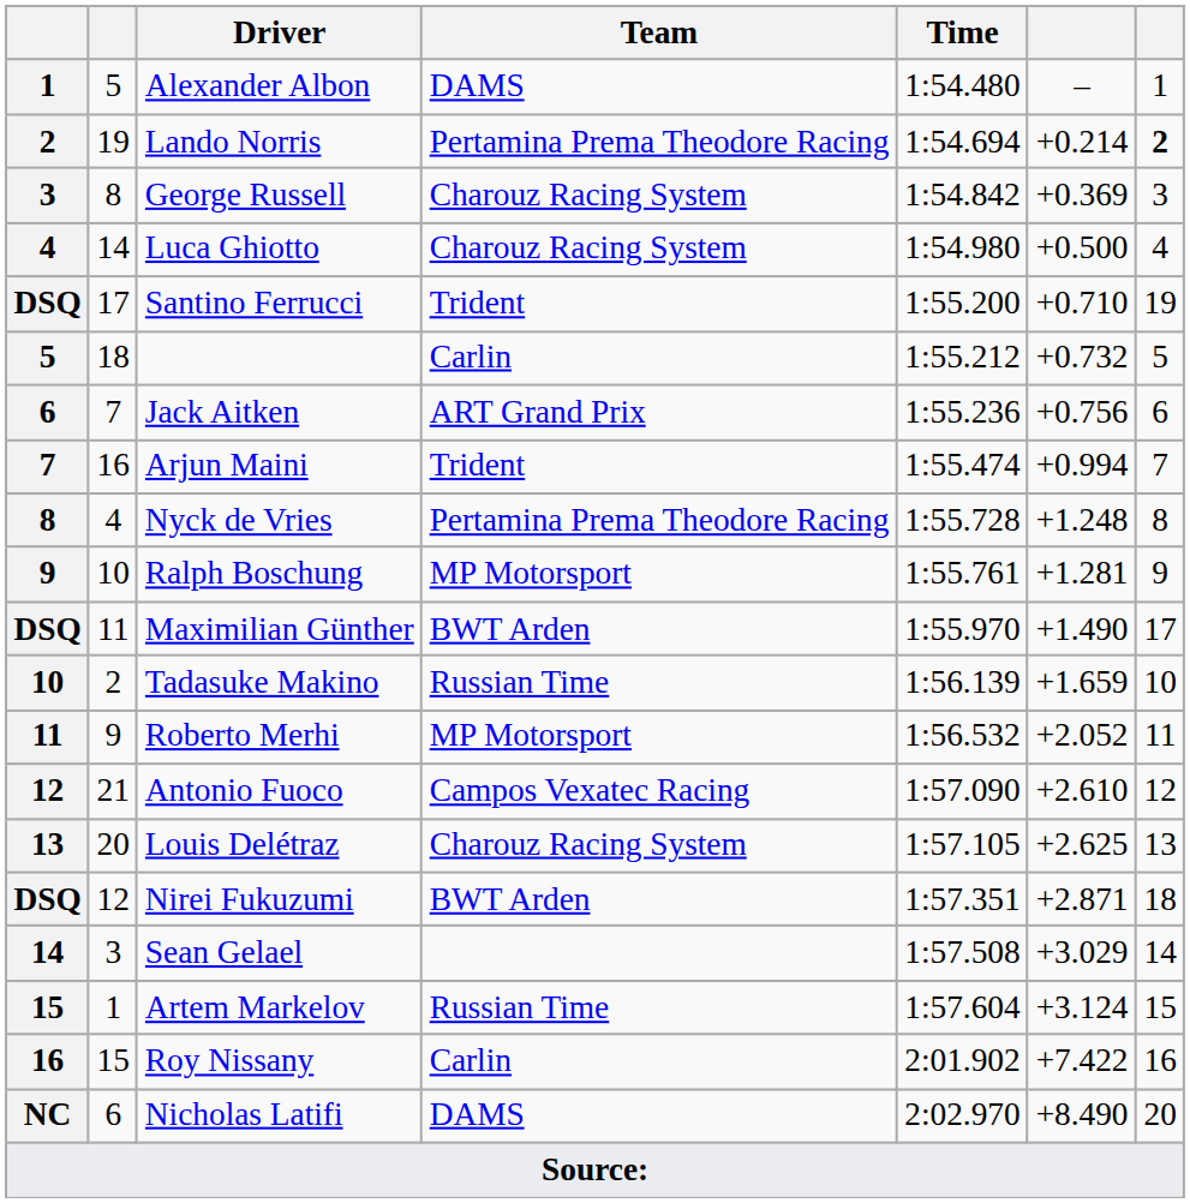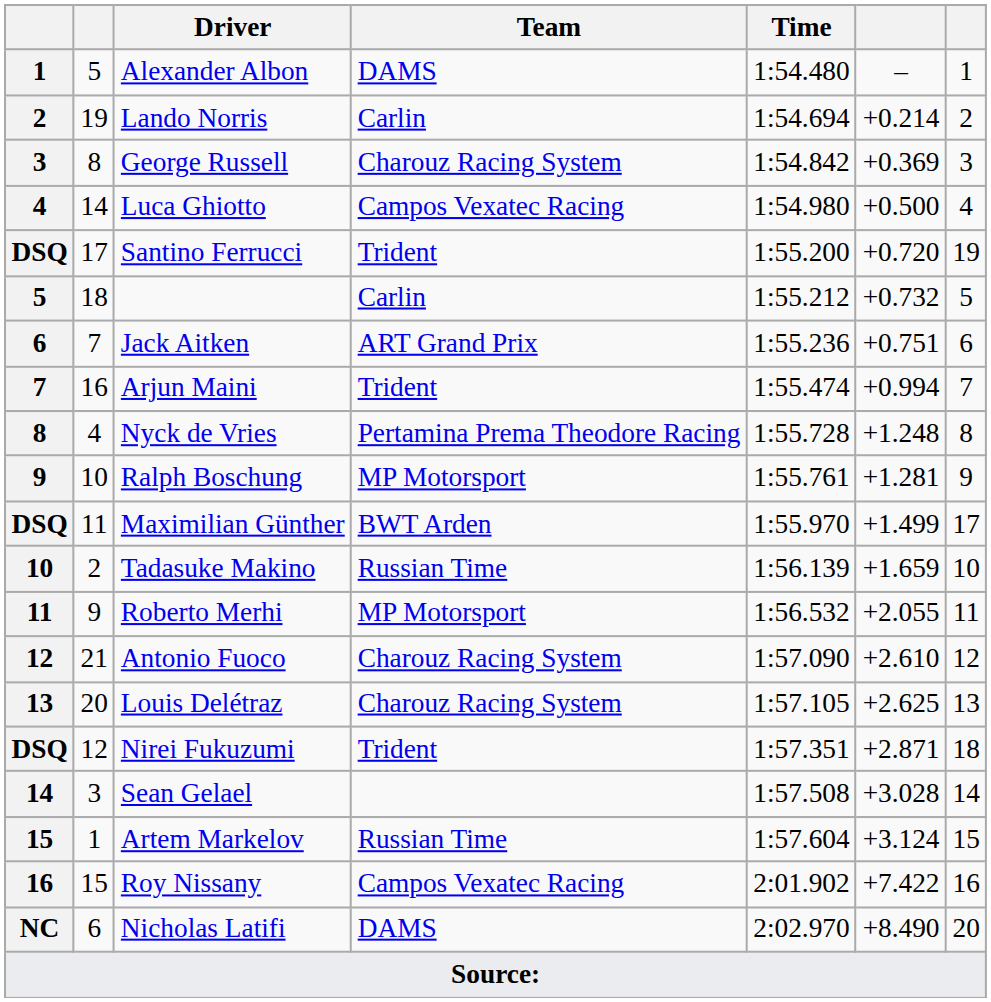Lando Norris | Team: Pertamina Prema Theodore Racing -> Carlin
Lando Norris | column 7: bold -> normal
Luca Ghiotto | Team: Charouz Racing System -> Campos Vexatec Racing
Santino Ferrucci | column 6: +0.710 -> +0.720
Jack Aitken | column 6: +0.756 -> +0.751
Maximilian Günther | column 6: +1.490 -> +1.499
Roberto Merhi | column 6: +2.052 -> +2.055
Antonio Fuoco | Team: Campos Vexatec Racing -> Charouz Racing System
Nirei Fukuzumi | Team: BWT Arden -> Trident
Sean Gelael | column 6: +3.029 -> +3.028
Roy Nissany | Team: Carlin -> Campos Vexatec Racing
